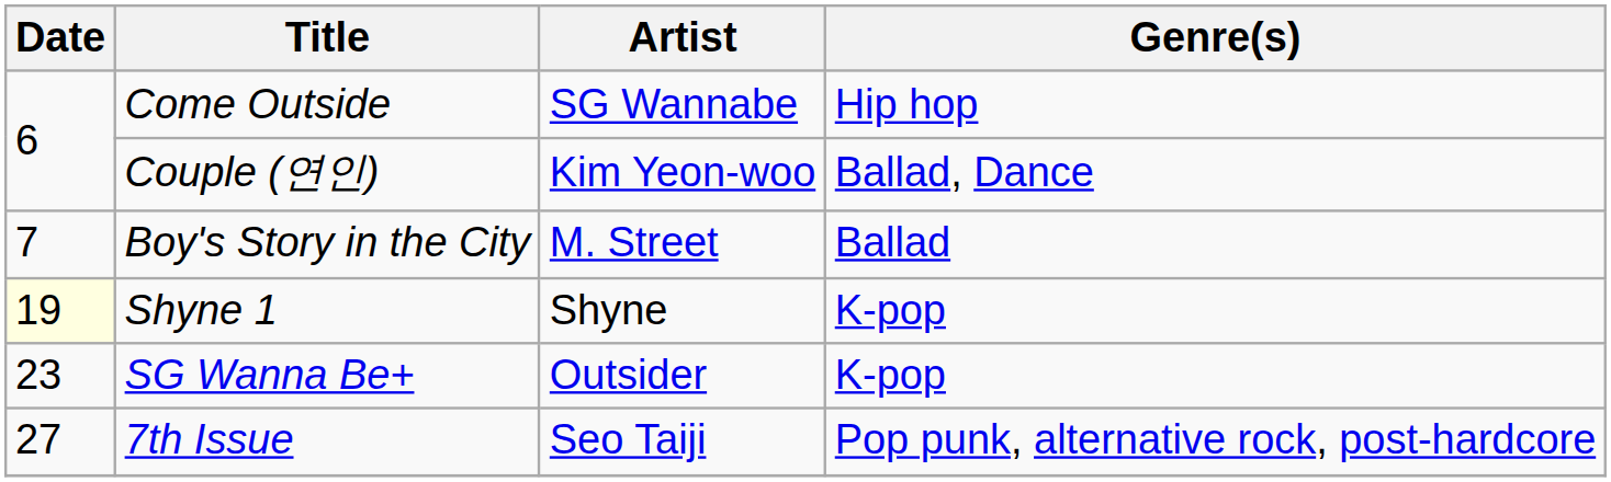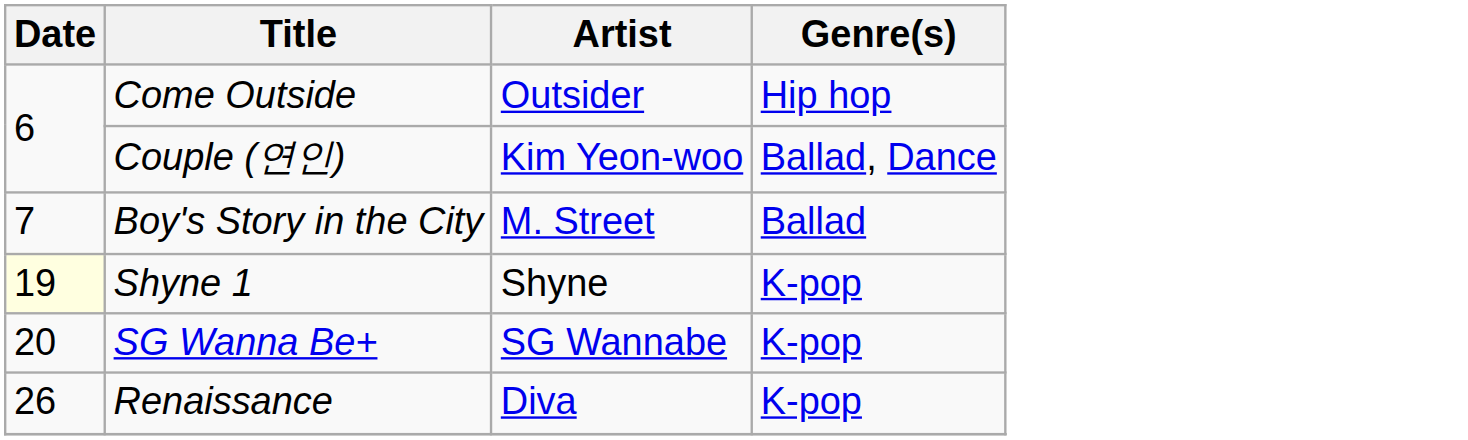Come Outside | Artist: SG Wannabe -> Outsider
SG Wanna Be+ | Date: 23 -> 20
SG Wanna Be+ | Artist: Outsider -> SG Wannabe
+ row: 26 | Renaissance | Diva | K-pop
- row: 27 | 7th Issue | Seo Taiji | Pop punk, alternative rock, post-hardcore
